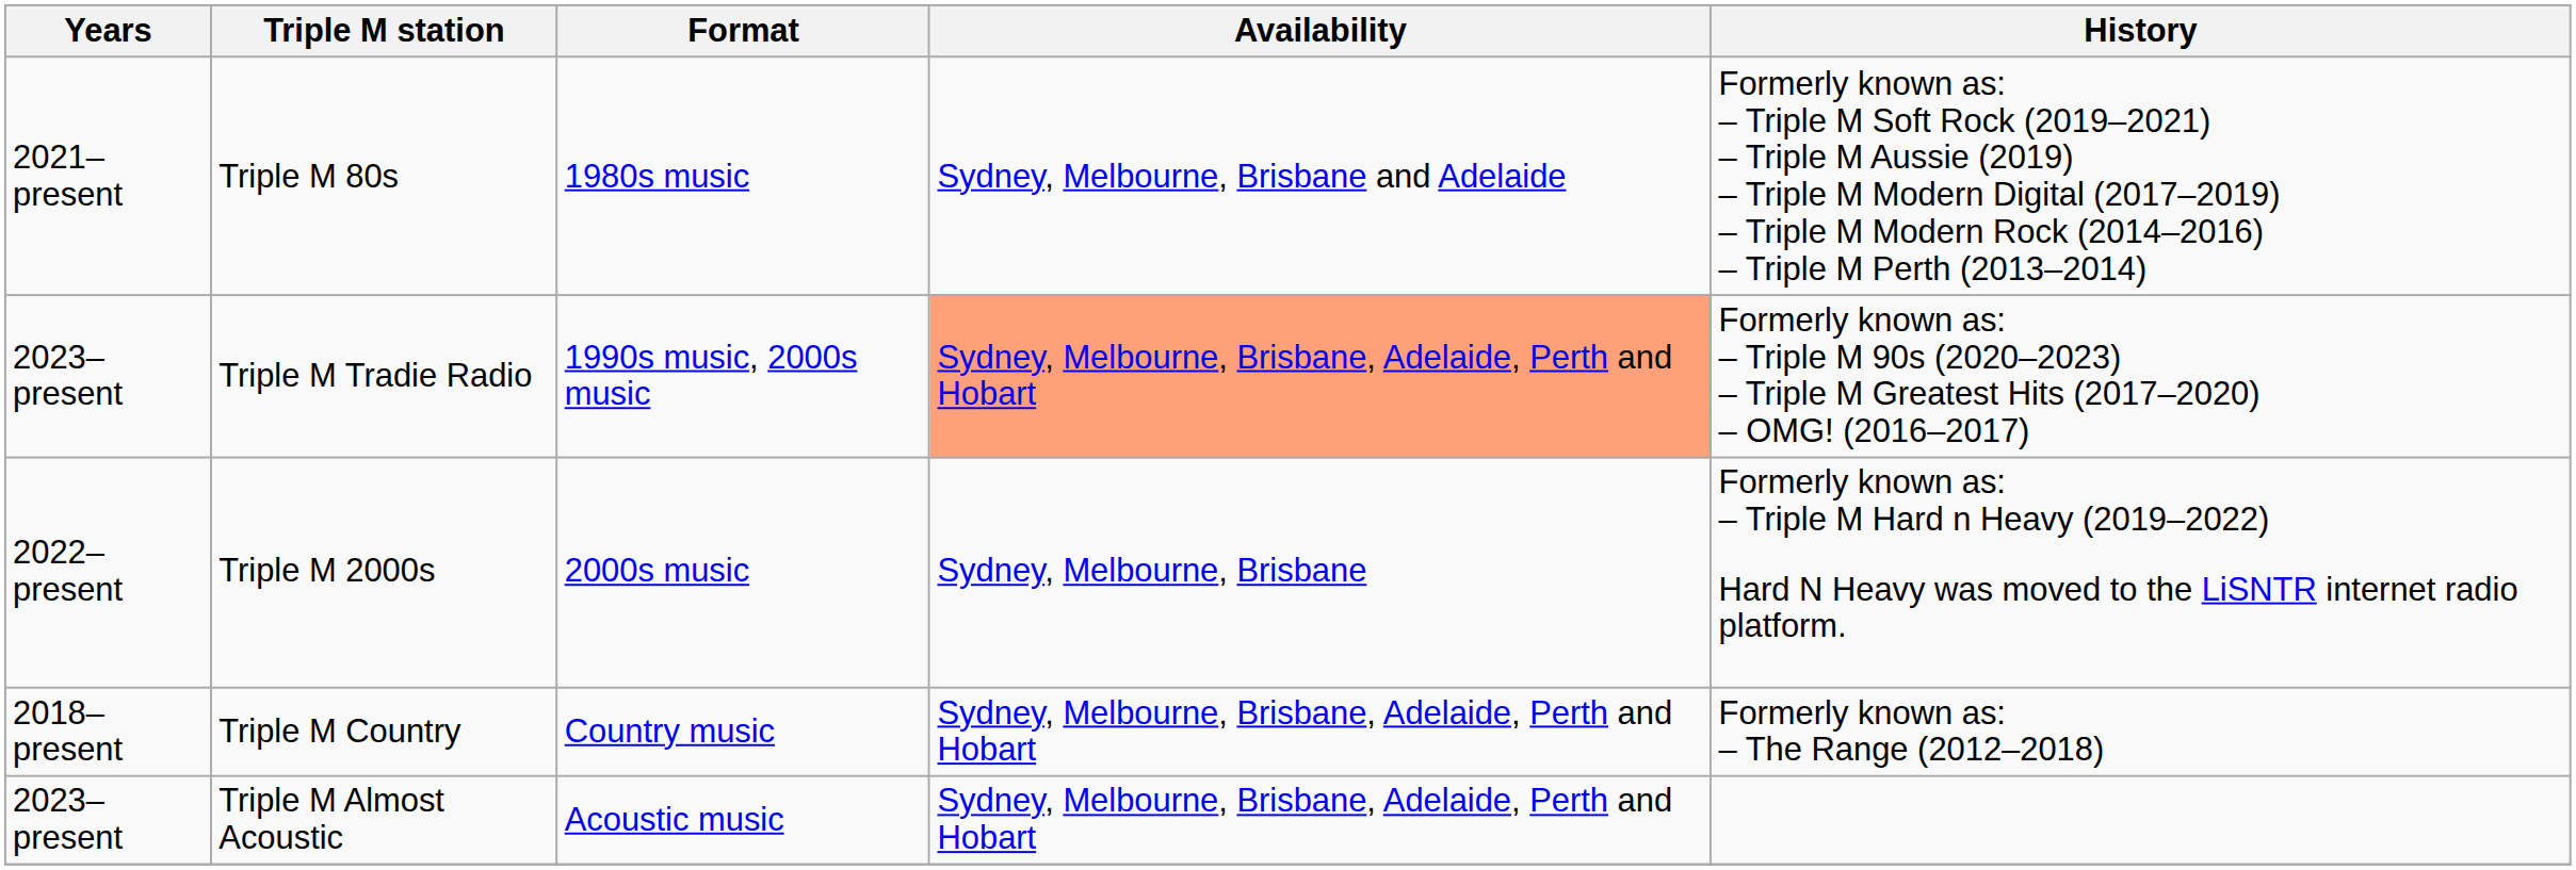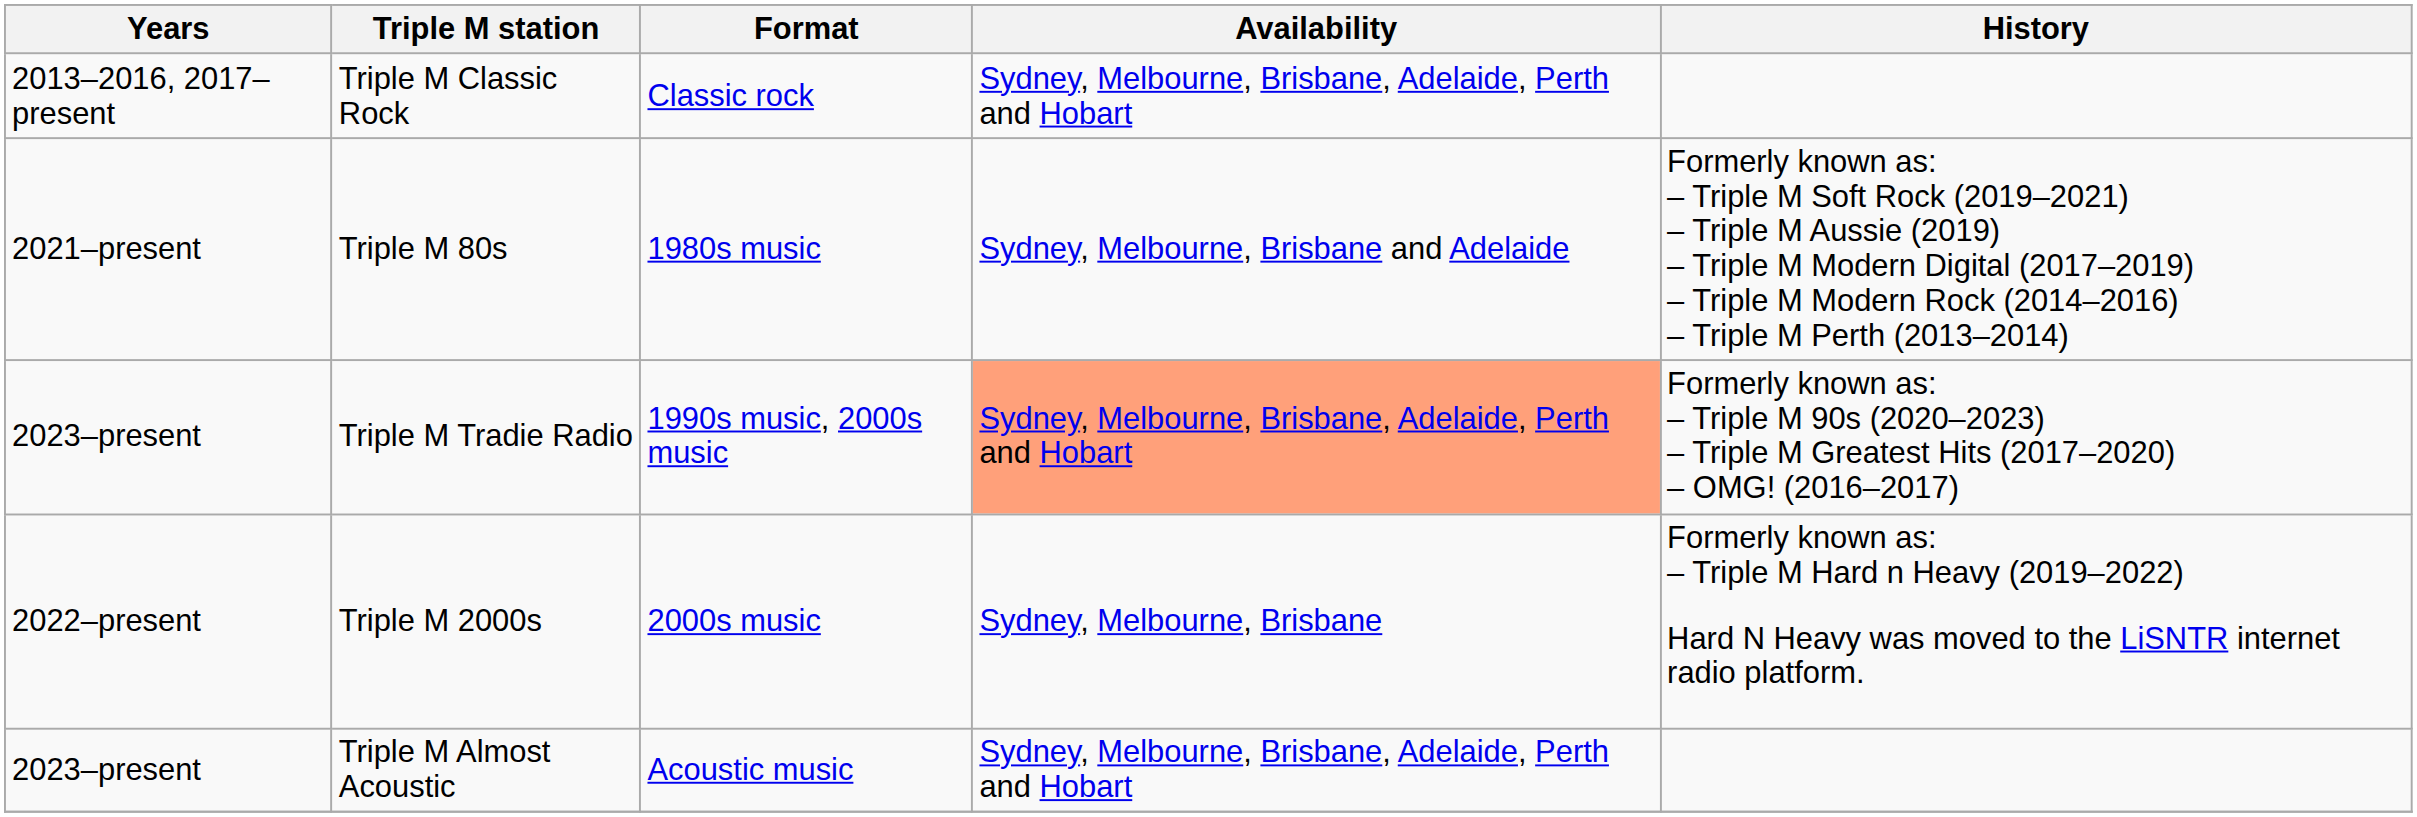+ row: 2013–2016, 2017–present | Triple M Classic Rock | Classic rock | Sydney, Melbourne, Brisbane, Adelaide, Perth and Hobart
- row: 2018–present | Triple M Country | Country music | Sydney, Melbourne, Brisbane, Adelaide, Perth and Hobart | Formerly known as: – The Range (2012–2018)
